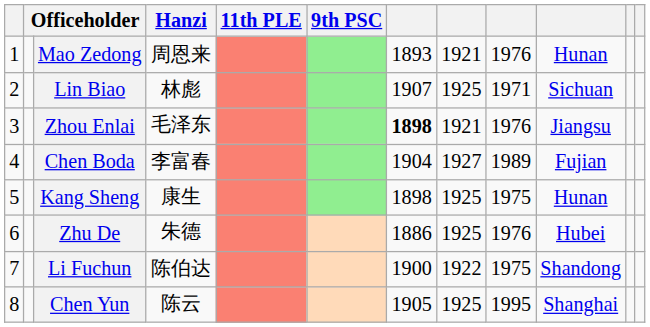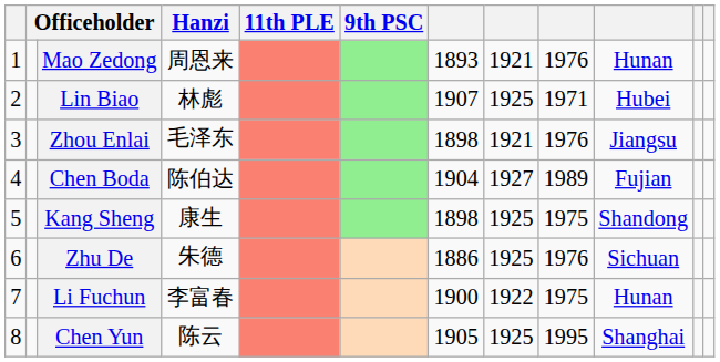Lin Biao | column 10: Sichuan -> Hubei
Zhou Enlai | column 7: bold -> normal
Chen Boda | Hanzi: 李富春 -> 陈伯达
Kang Sheng | column 10: Hunan -> Shandong
Zhu De | column 10: Hubei -> Sichuan
Li Fuchun | Hanzi: 陈伯达 -> 李富春
Li Fuchun | column 10: Shandong -> Hunan
